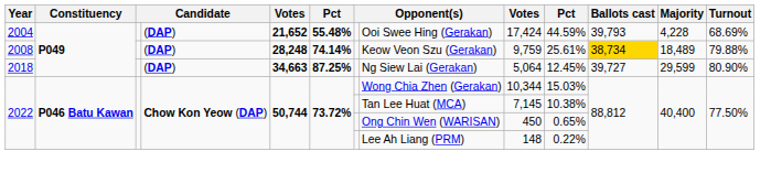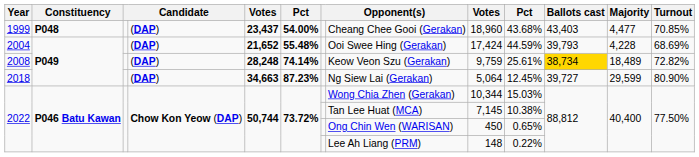+ row: 1999 | P048 | (DAP) | 23,437 | 54.00% | Cheang Chee Gooi (Gerakan) | 18,960 | 43.68% | 43,403 | 4,477 | 70.85%
2008 | Turnout: 79.88% -> 72.82%
2018 | column 6: 87.25% -> 87.23%
